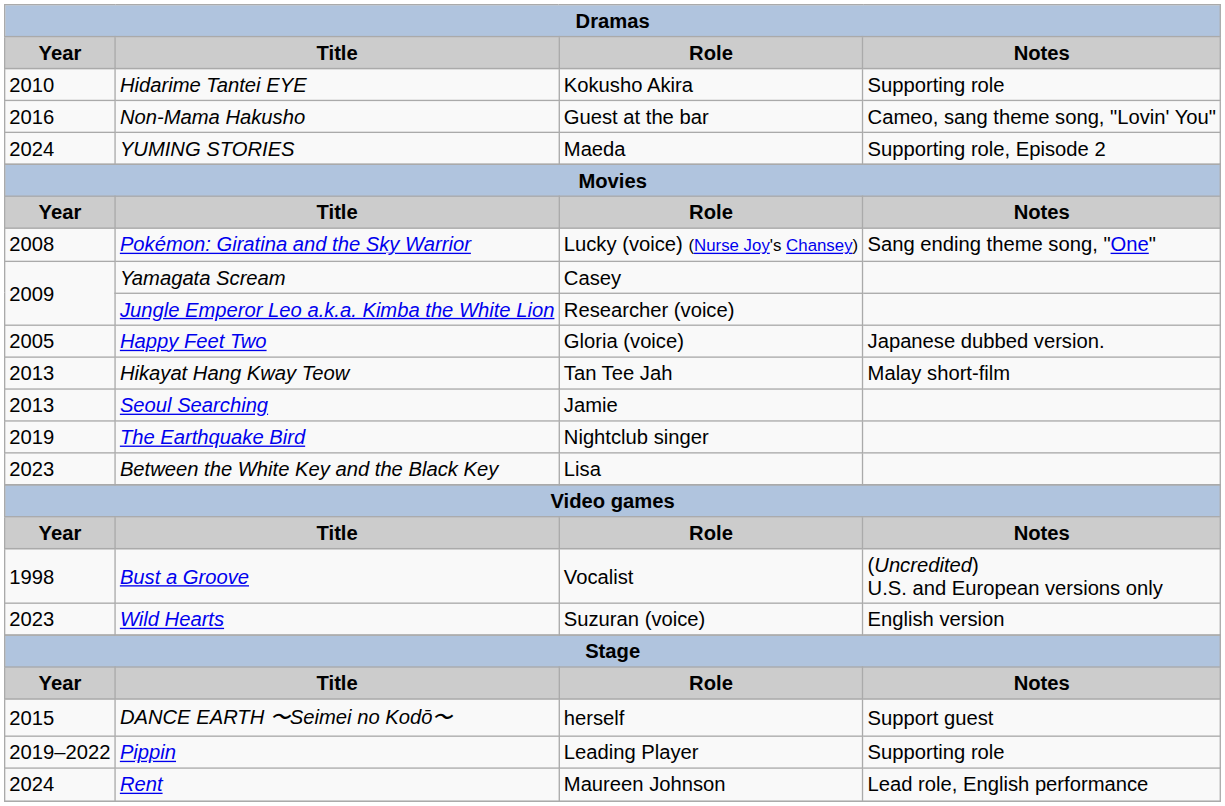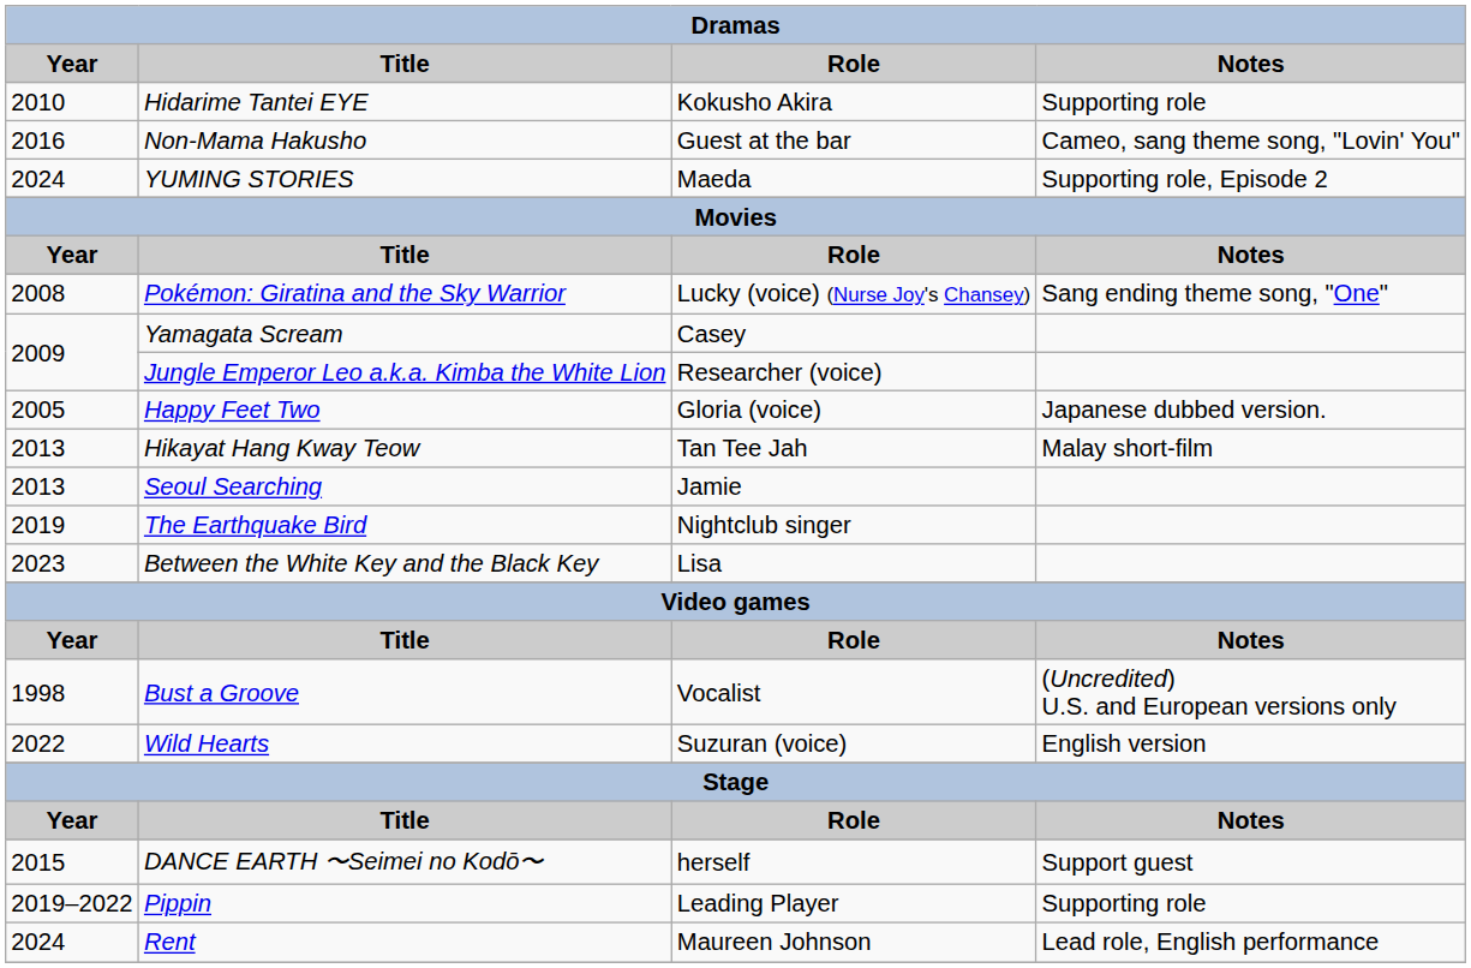Wild Hearts | Year: 2023 -> 2022
